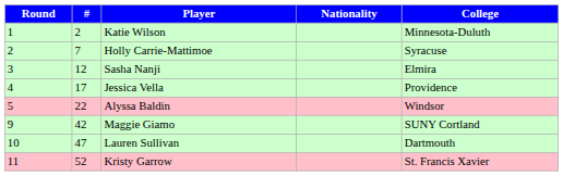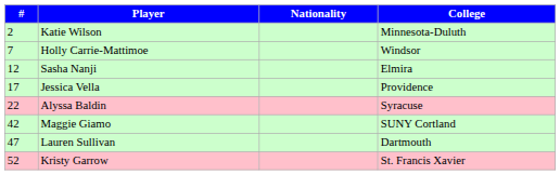- column: Round | 1 | 2 | 3 | 4 | 5 | 9 | 10 | 11
Holly Carrie-Mattimoe | College: Syracuse -> Windsor
Alyssa Baldin | College: Windsor -> Syracuse
